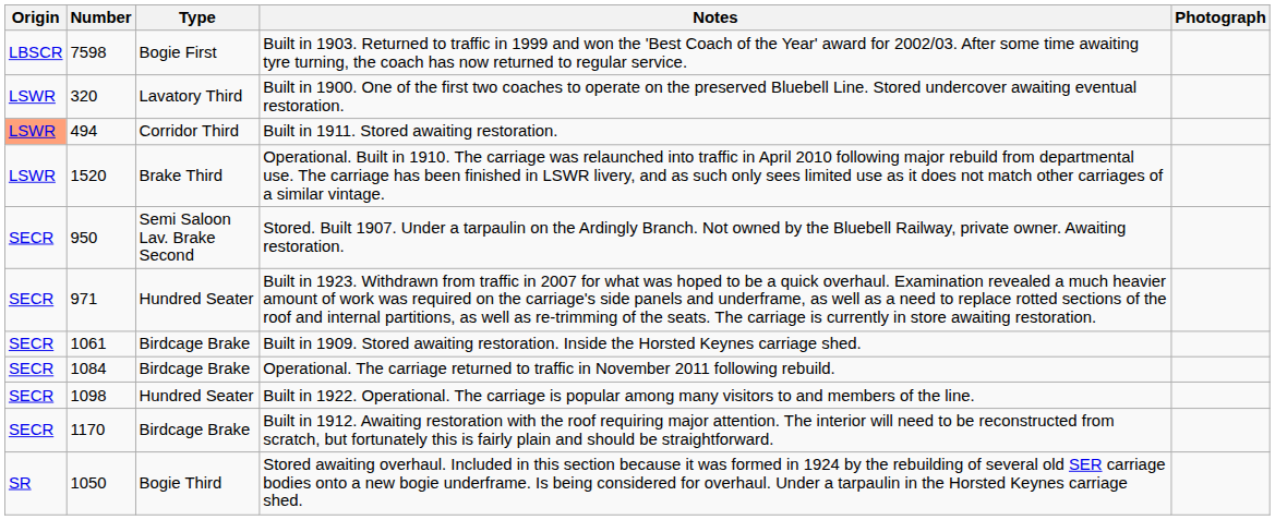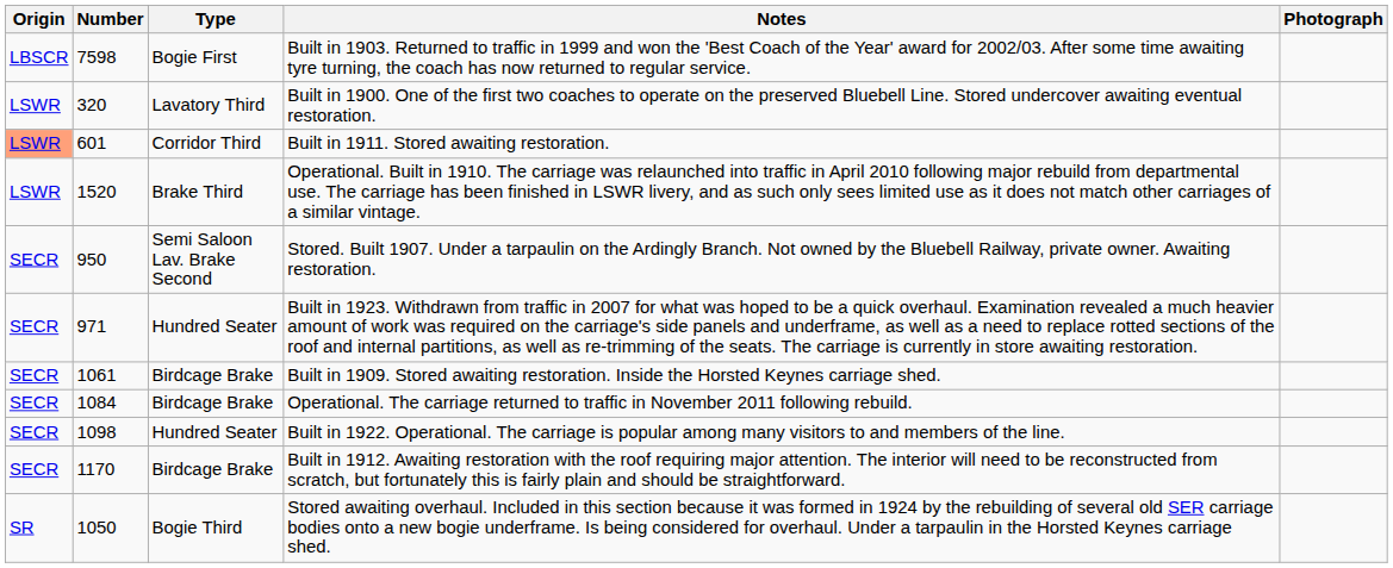Built in 1911. Stored awaiting restoration. | Number: 494 -> 601
